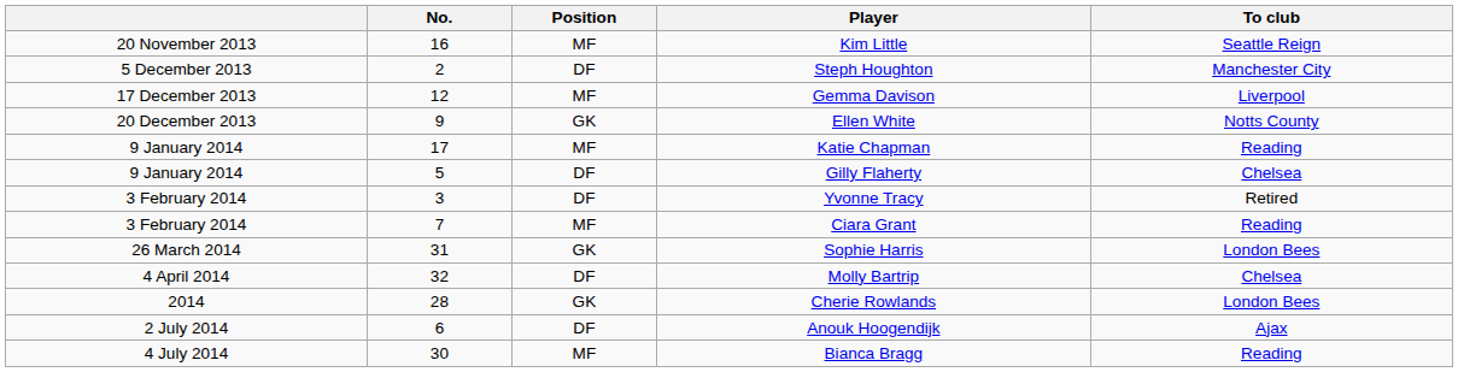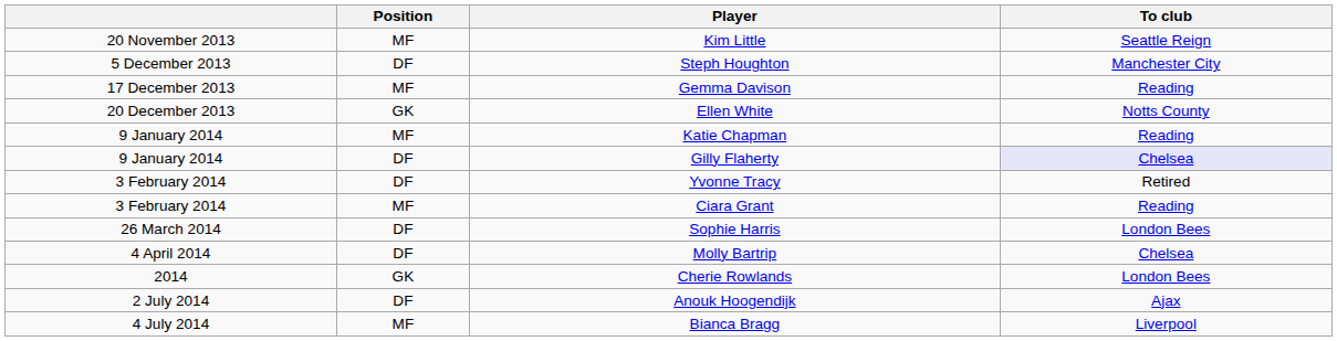- column: No. | 16 | 2 | 12 | 9 | 17 | 5 | 3 | 7 | 31 | 32 | 28 | 6 | 30
Gemma Davison | To club: Liverpool -> Reading
Gilly Flaherty | To club: no background -> lavender background
Sophie Harris | Position: GK -> DF
Bianca Bragg | To club: Reading -> Liverpool
